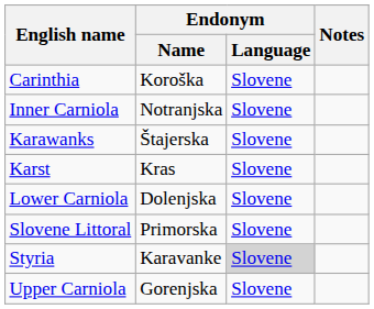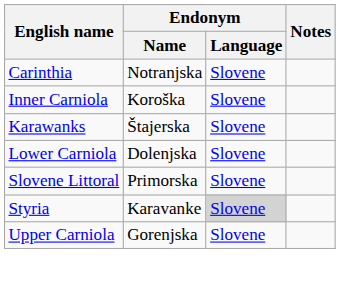Carinthia | Endonym / Name: Koroška -> Notranjska
Inner Carniola | Endonym / Name: Notranjska -> Koroška
- row: Karst | Kras | Slovene
